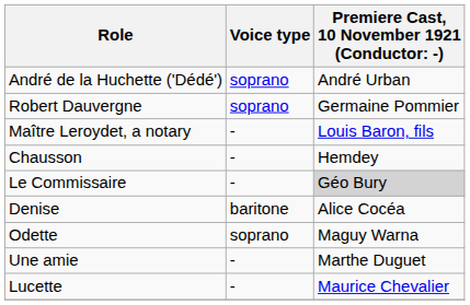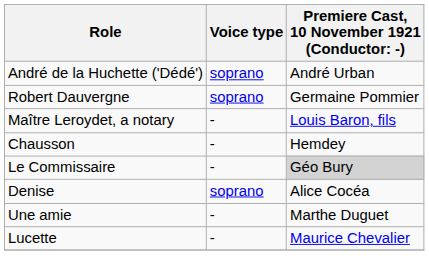Denise | Voice type: baritone -> soprano
- row: Odette | soprano | Maguy Warna
